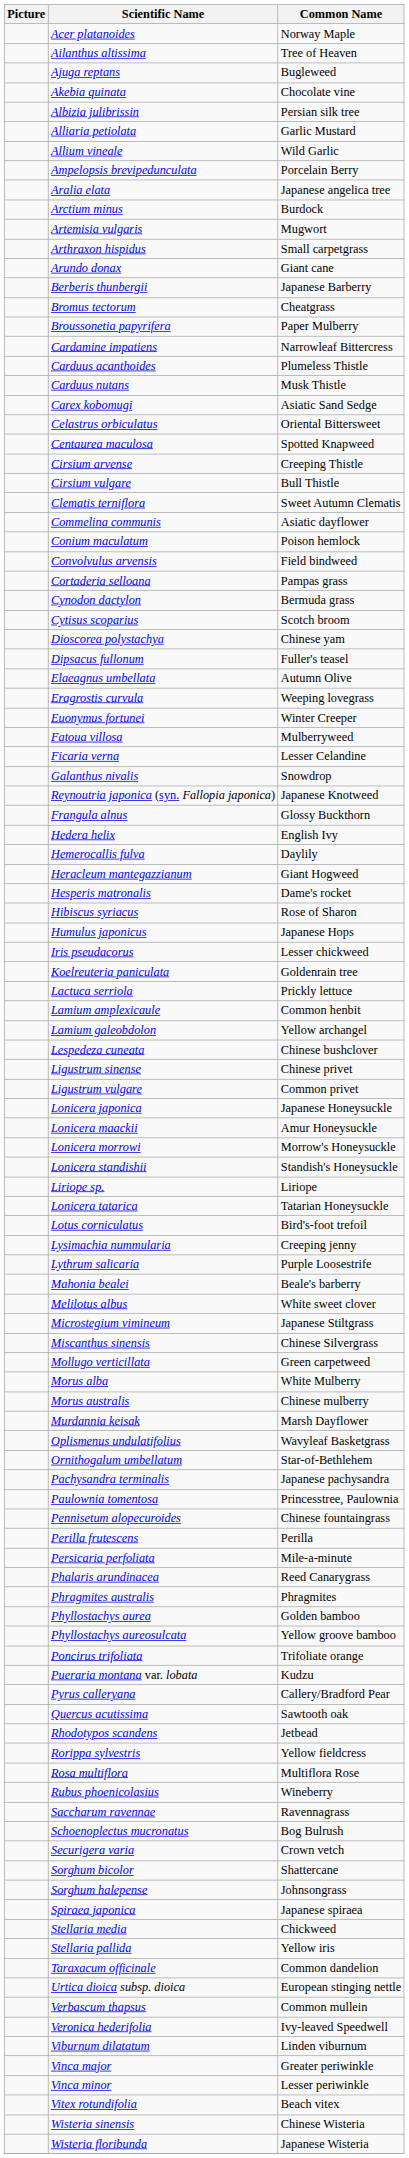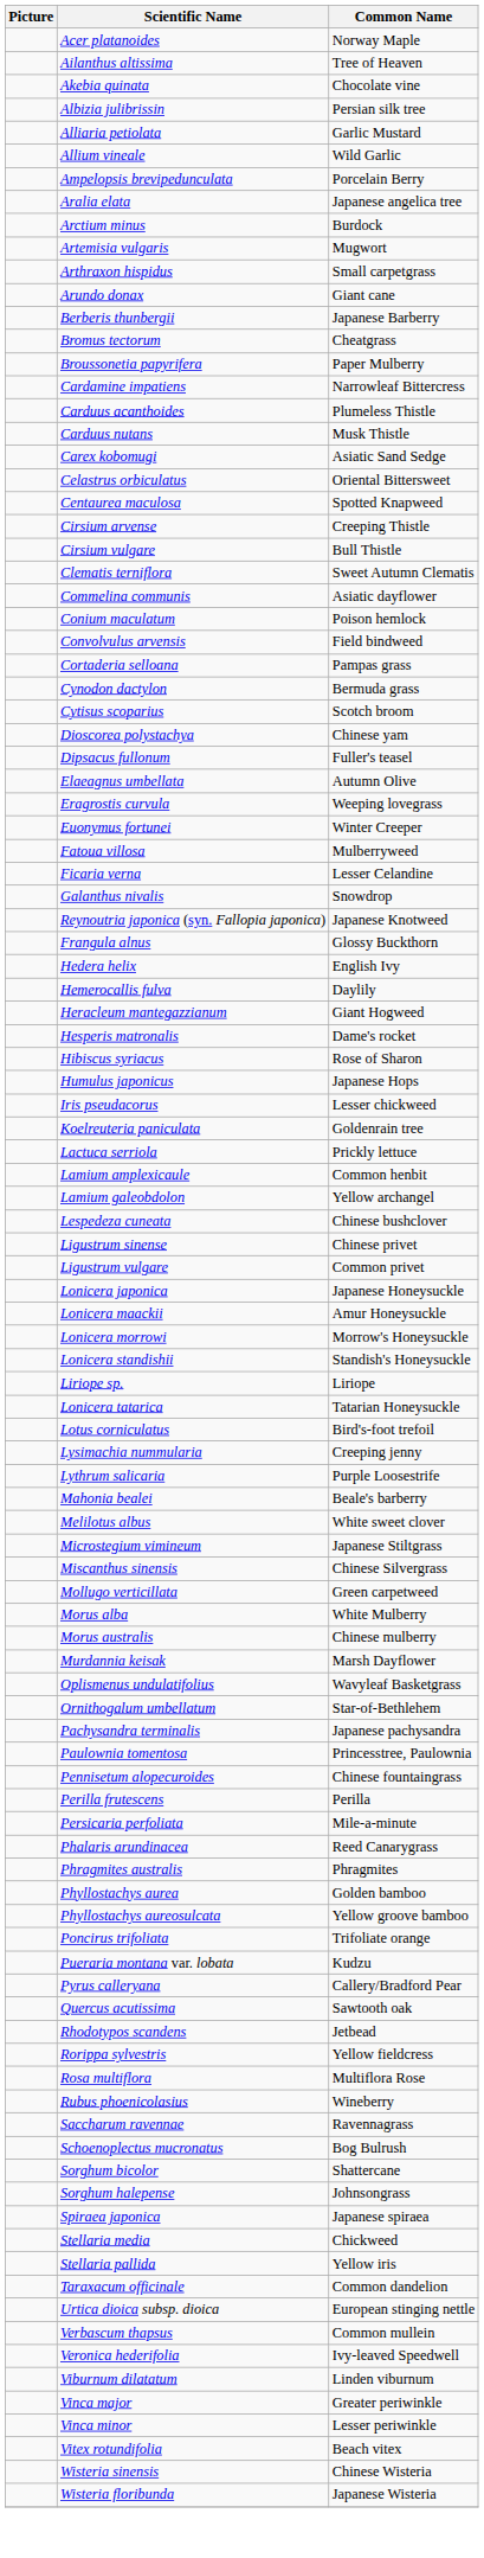- row: Ajuga reptans | Bugleweed
- row: Securigera varia | Crown vetch
